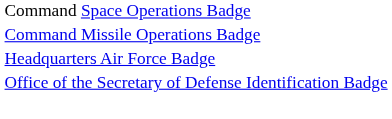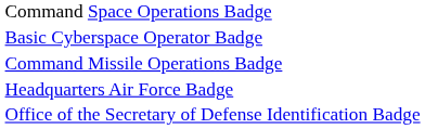+ row: Basic Cyberspace Operator Badge
